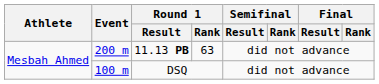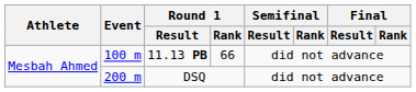11.13 PB | Event: 200 m -> 100 m
11.13 PB | Round 1 / Rank: 63 -> 66
DSQ | Event: 100 m -> 200 m
